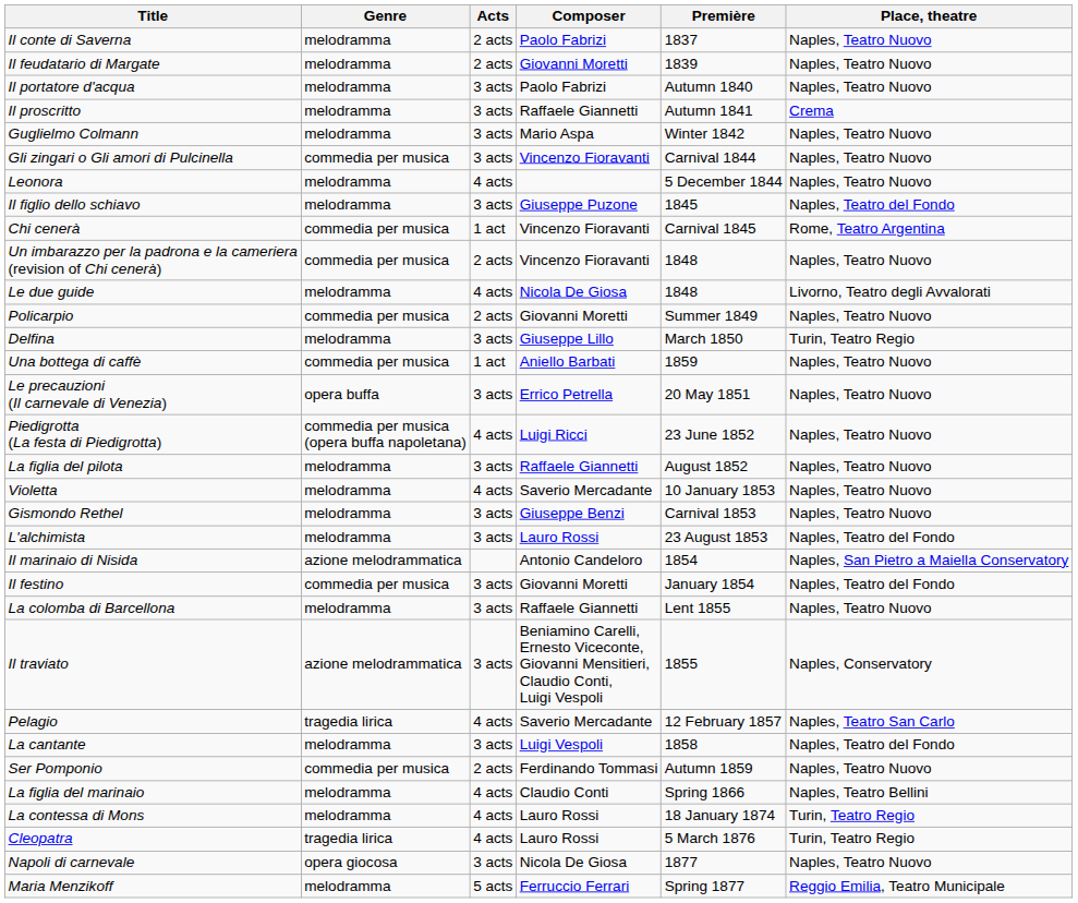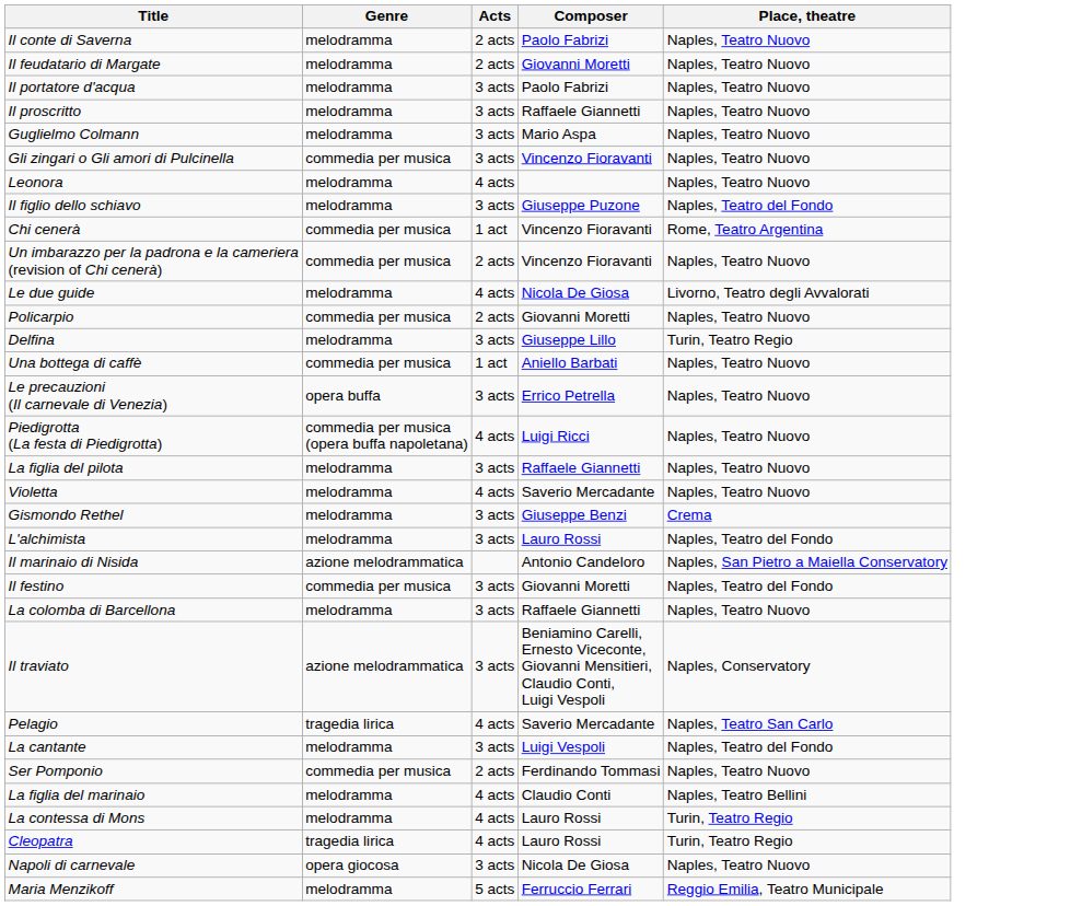- column: Première | 1837 | 1839 | Autumn 1840 | Autumn 1841 | Winter 1842 | Carnival 1844 | 5 December 1844 | 1845 | Carnival 1845 | 1848 | 1848 | Summer 1849 | March 1850 | 1859 | 20 May 1851 | 23 June 1852 | August 1852 | 10 January 1853 | Carnival 1853 | 23 August 1853 | 1854 | January 1854 | Lent 1855 | 1855 | 12 February 1857 | 1858 | Autumn 1859 | Spring 1866 | 18 January 1874 | 5 March 1876 | 1877 | Spring 1877
Il proscritto | Place, theatre: Crema -> Naples, Teatro Nuovo
Gismondo Rethel | Place, theatre: Naples, Teatro Nuovo -> Crema
